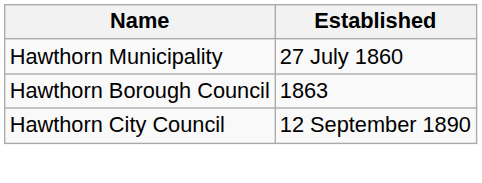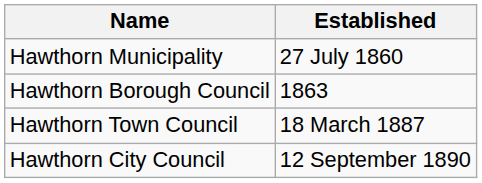+ row: Hawthorn Town Council | 18 March 1887
